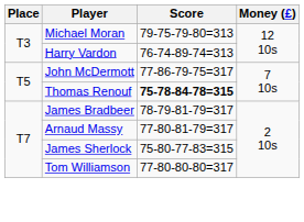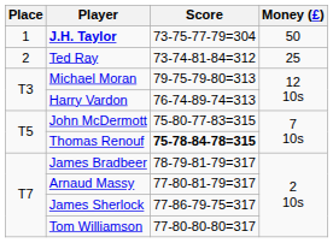+ row: 1 | J.H. Taylor | 73-75-77-79=304 | 50
+ row: 2 | Ted Ray | 73-74-81-84=312 | 25
John McDermott | Score: 77-86-79-75=317 -> 75-80-77-83=315
James Sherlock | Score: 75-80-77-83=315 -> 77-86-79-75=317
